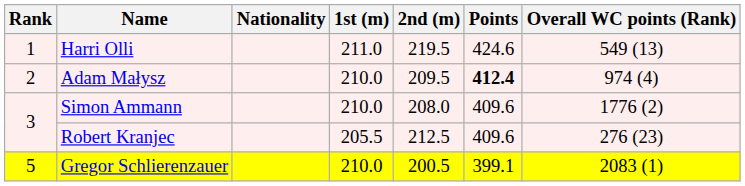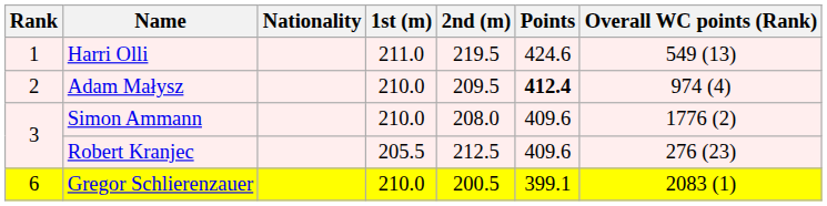Gregor Schlierenzauer | Rank: 5 -> 6
